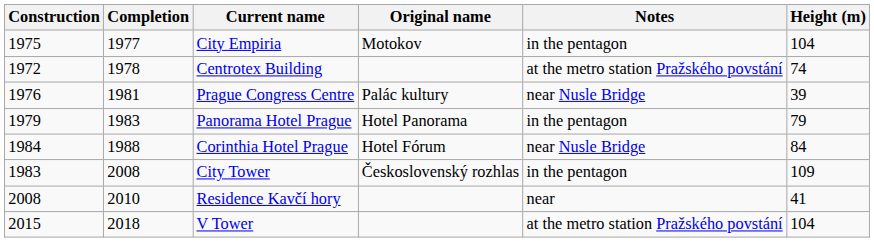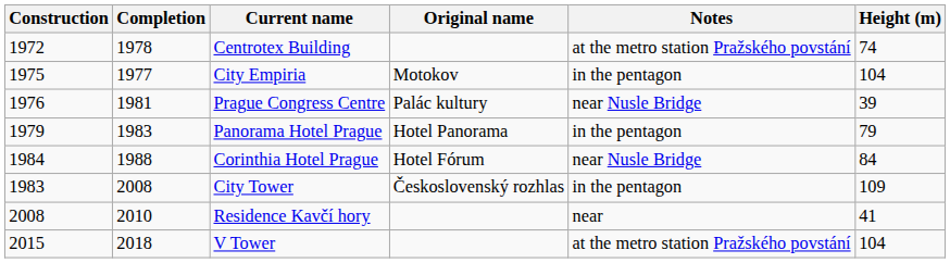rows swapped: Centrotex Building <-> City Empiria
